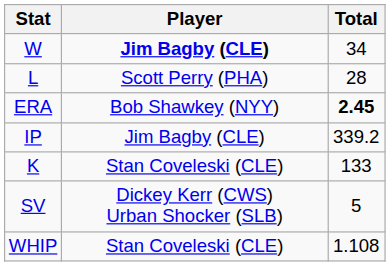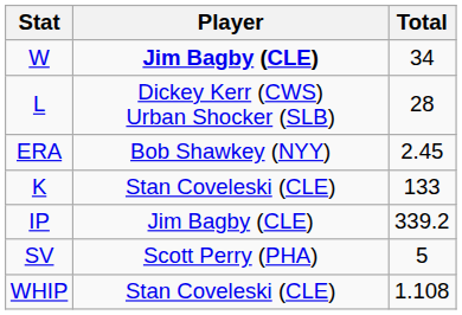L | Player: Scott Perry (PHA) -> Dickey Kerr (CWS) Urban Shocker (SLB)
ERA | Total: bold -> normal
rows swapped: K <-> IP
SV | Player: Dickey Kerr (CWS) Urban Shocker (SLB) -> Scott Perry (PHA)
